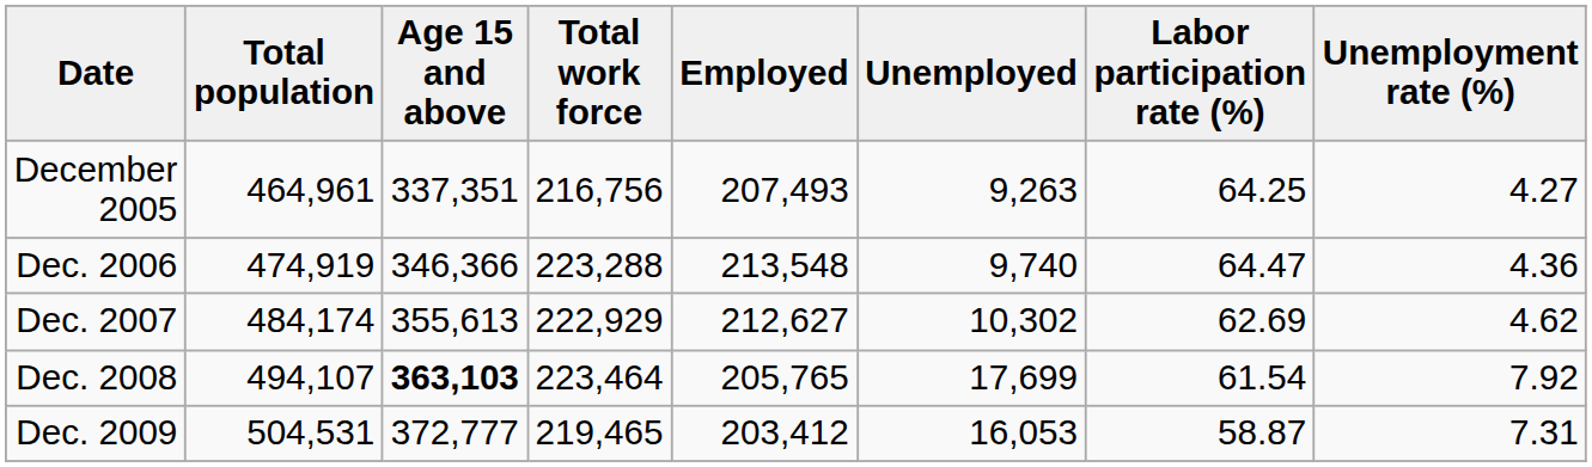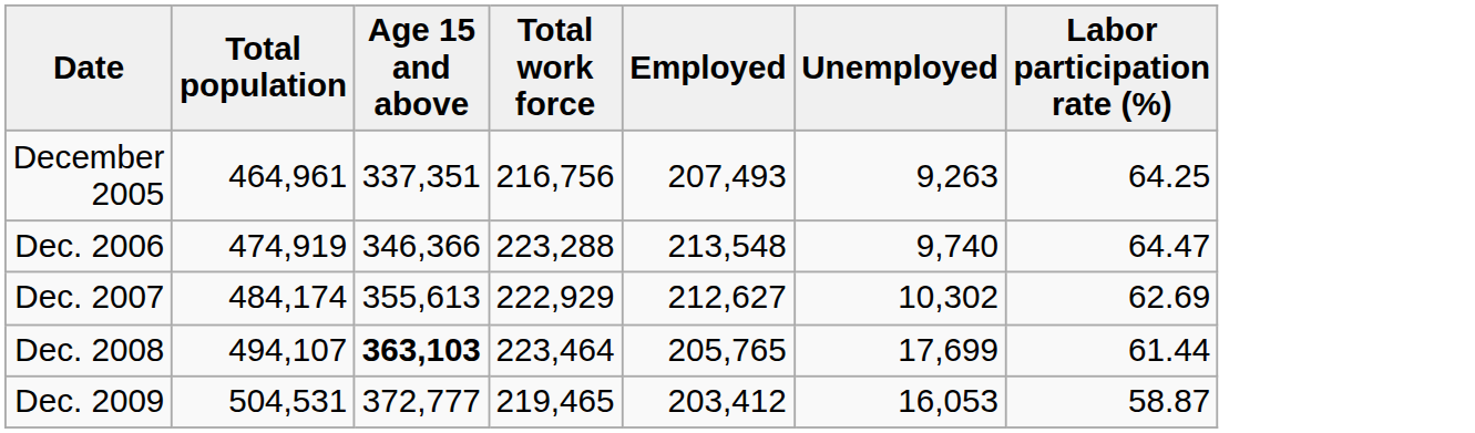- column: Unemployment rate (%) | 4.27 | 4.36 | 4.62 | 7.92 | 7.31
Dec. 2008 | Labor participation rate (%): 61.54 -> 61.44
